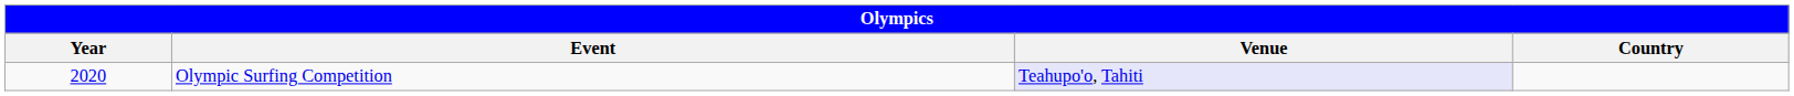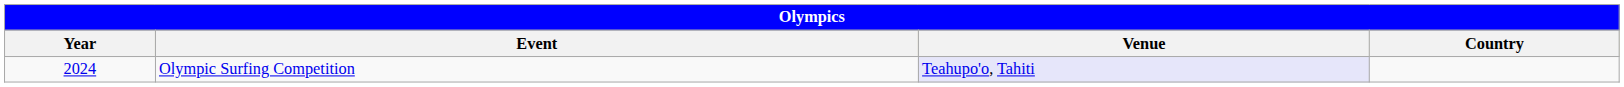Olympic Surfing Competition | Year: 2020 -> 2024
